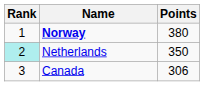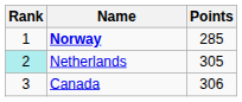Norway | Points: 380 -> 285
Netherlands | Points: 350 -> 305
